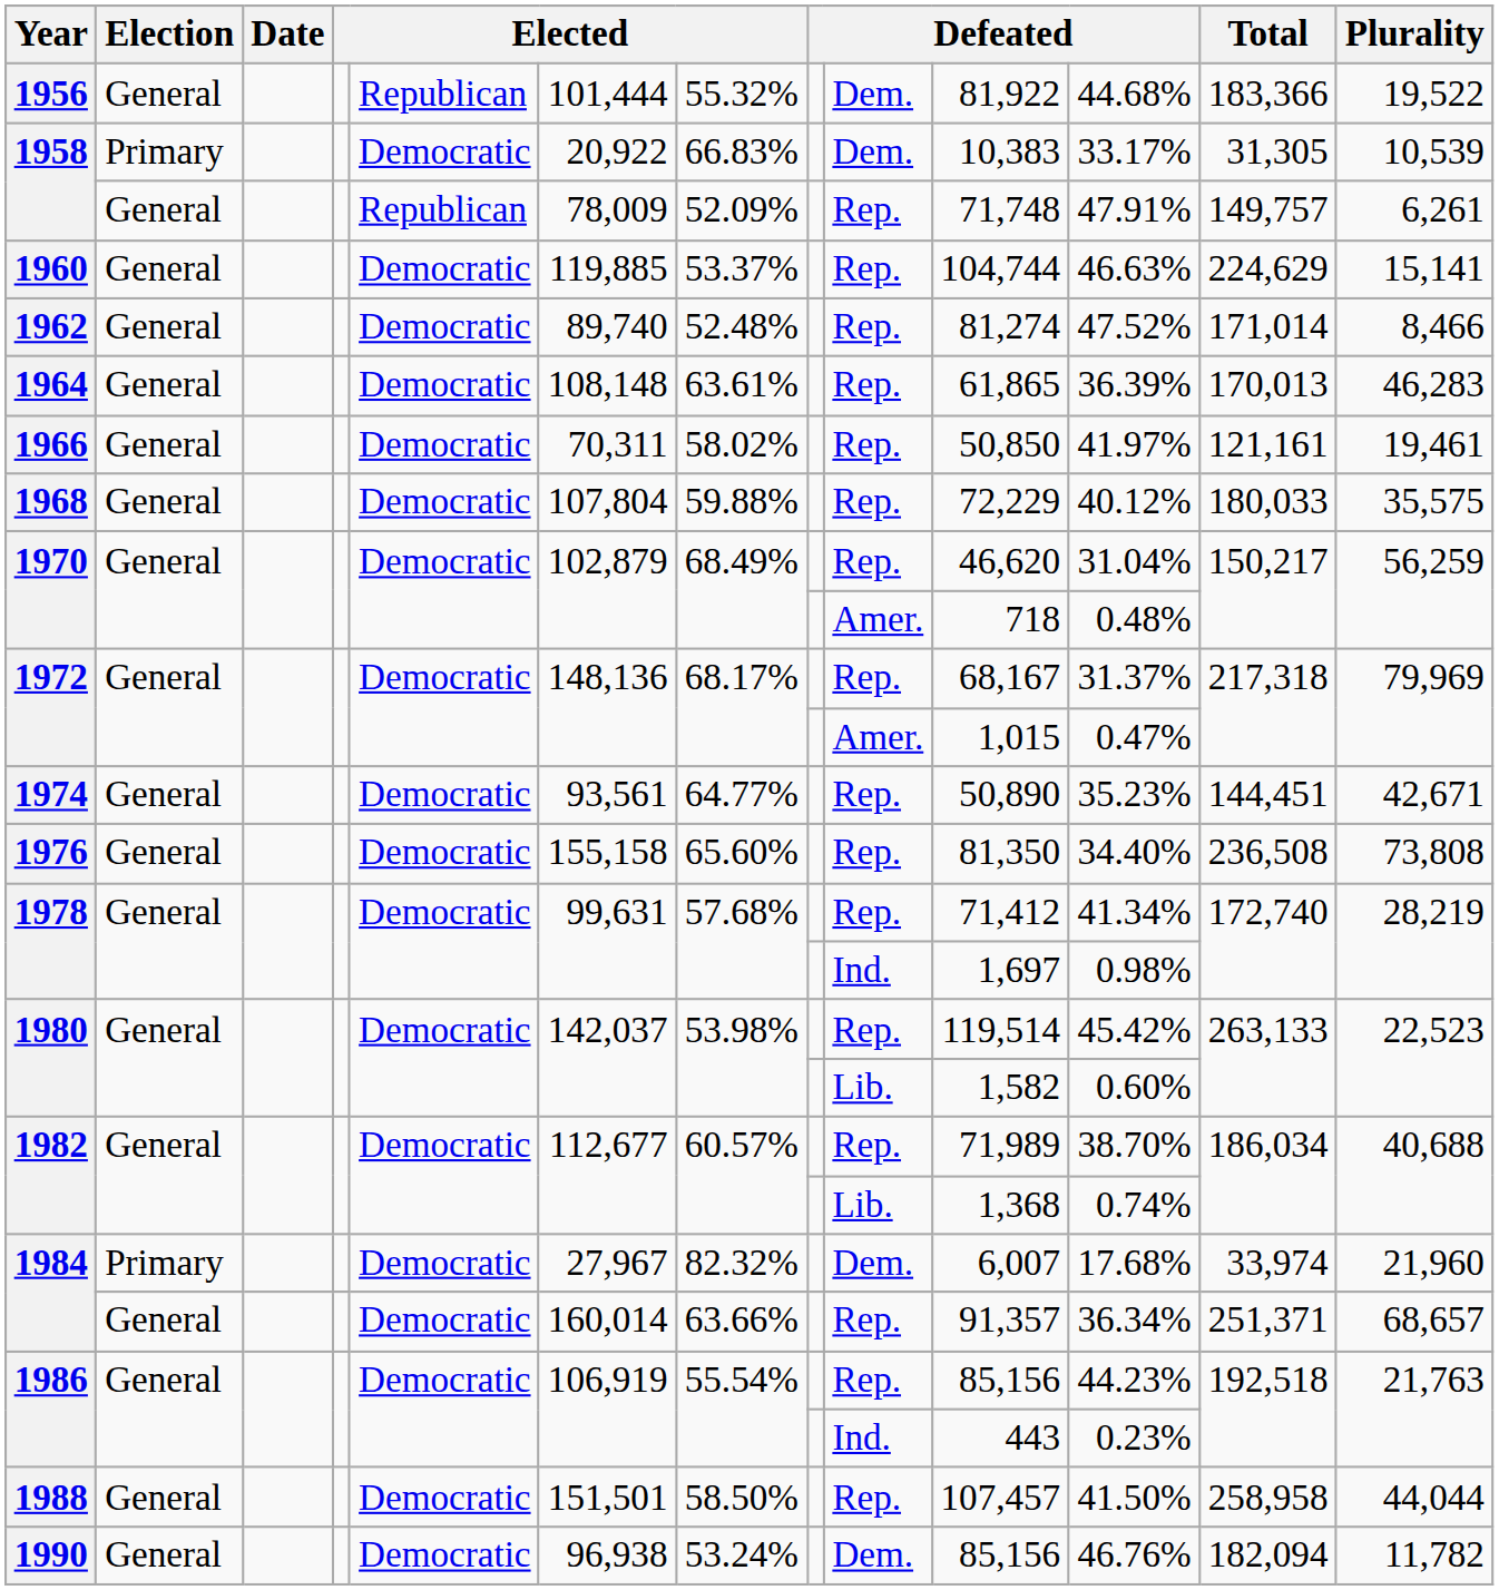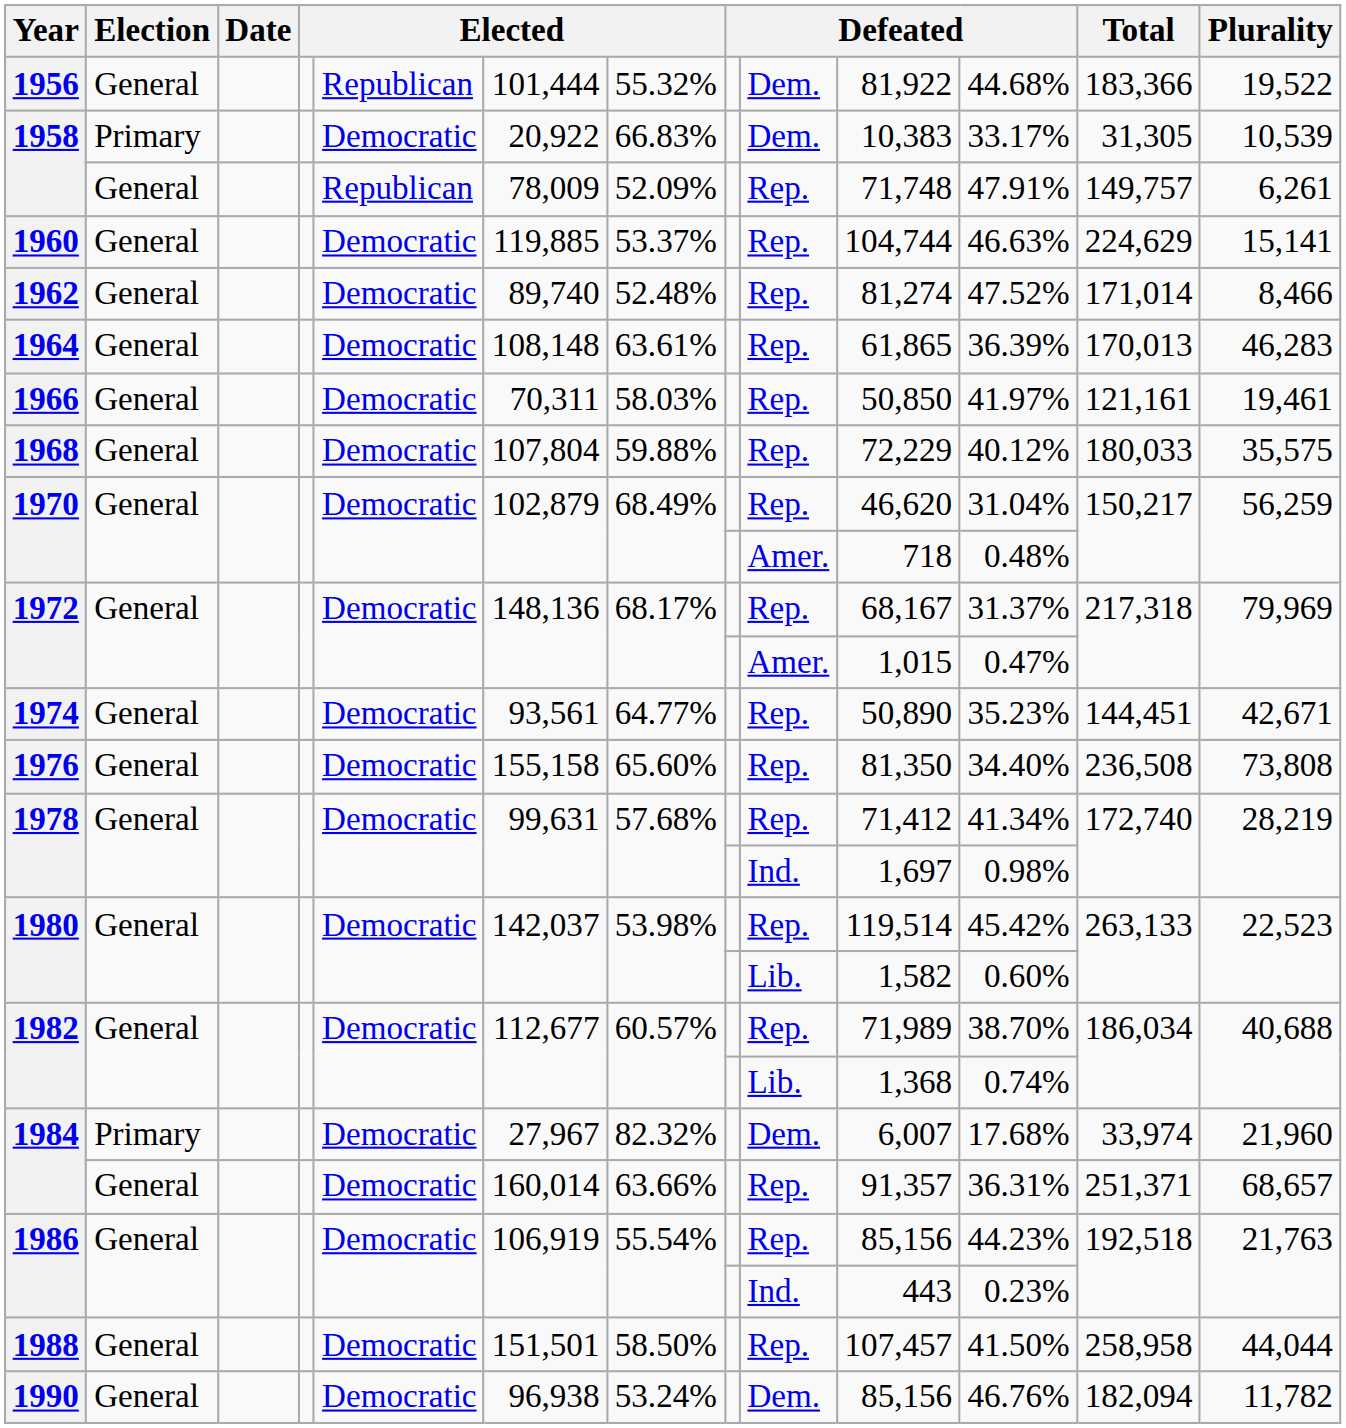1966 | column 7: 58.02% -> 58.03%
1984 / General | column 11: 36.34% -> 36.31%
